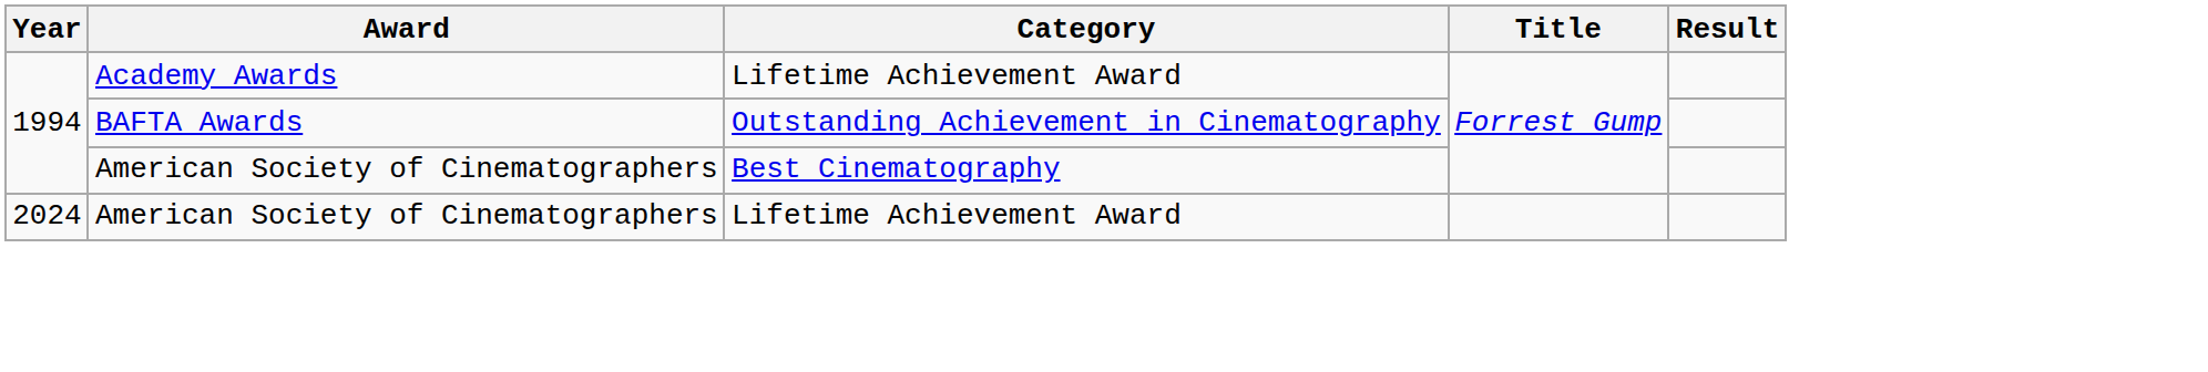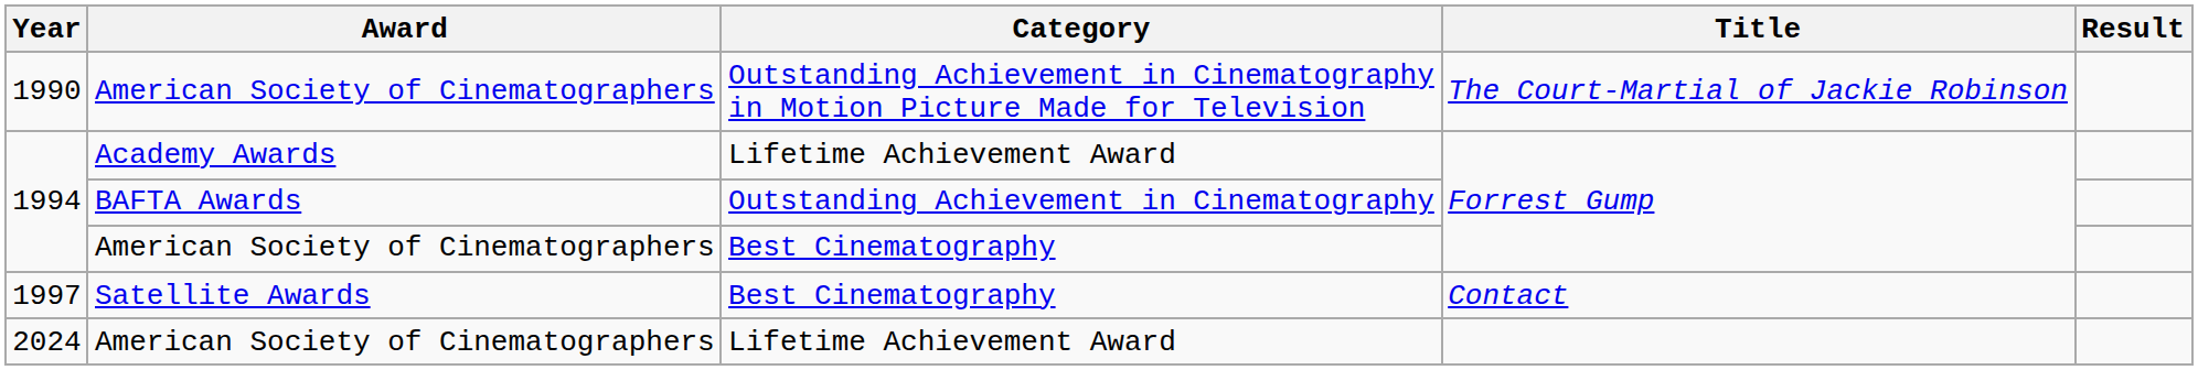+ row: 1990 | American Society of Cinematographers | Outstanding Achievement in Cinematography in Motion Picture Made for Television | The Court-Martial of Jackie Robinson
+ row: 1997 | Satellite Awards | Best Cinematography | Contact
